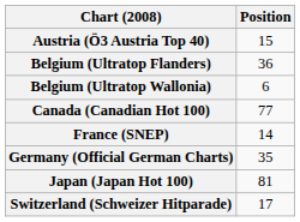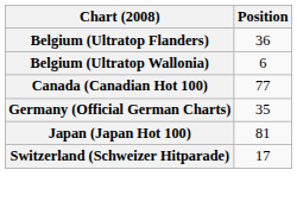- row: Austria (Ö3 Austria Top 40) | 15
- row: France (SNEP) | 14
